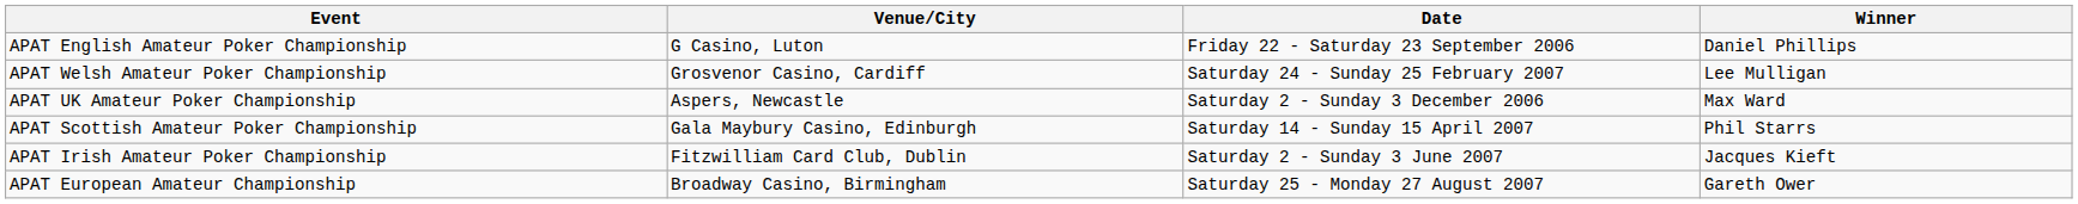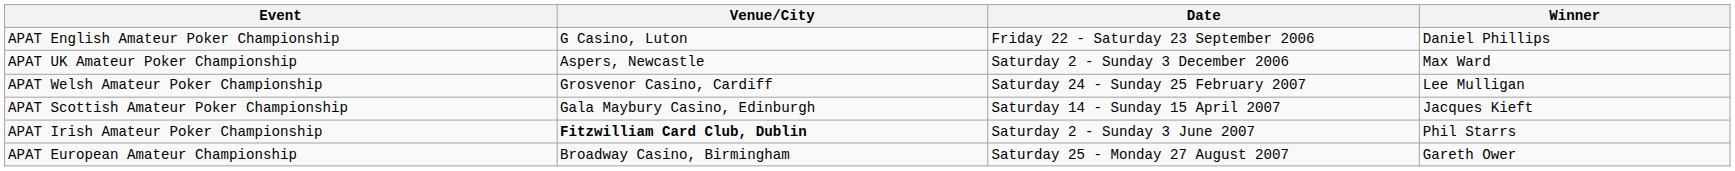rows swapped: APAT UK Amateur Poker Championship <-> APAT Welsh Amateur Poker Championship
APAT Scottish Amateur Poker Championship | Winner: Phil Starrs -> Jacques Kieft
APAT Irish Amateur Poker Championship | Venue/City: normal -> bold
APAT Irish Amateur Poker Championship | Winner: Jacques Kieft -> Phil Starrs
